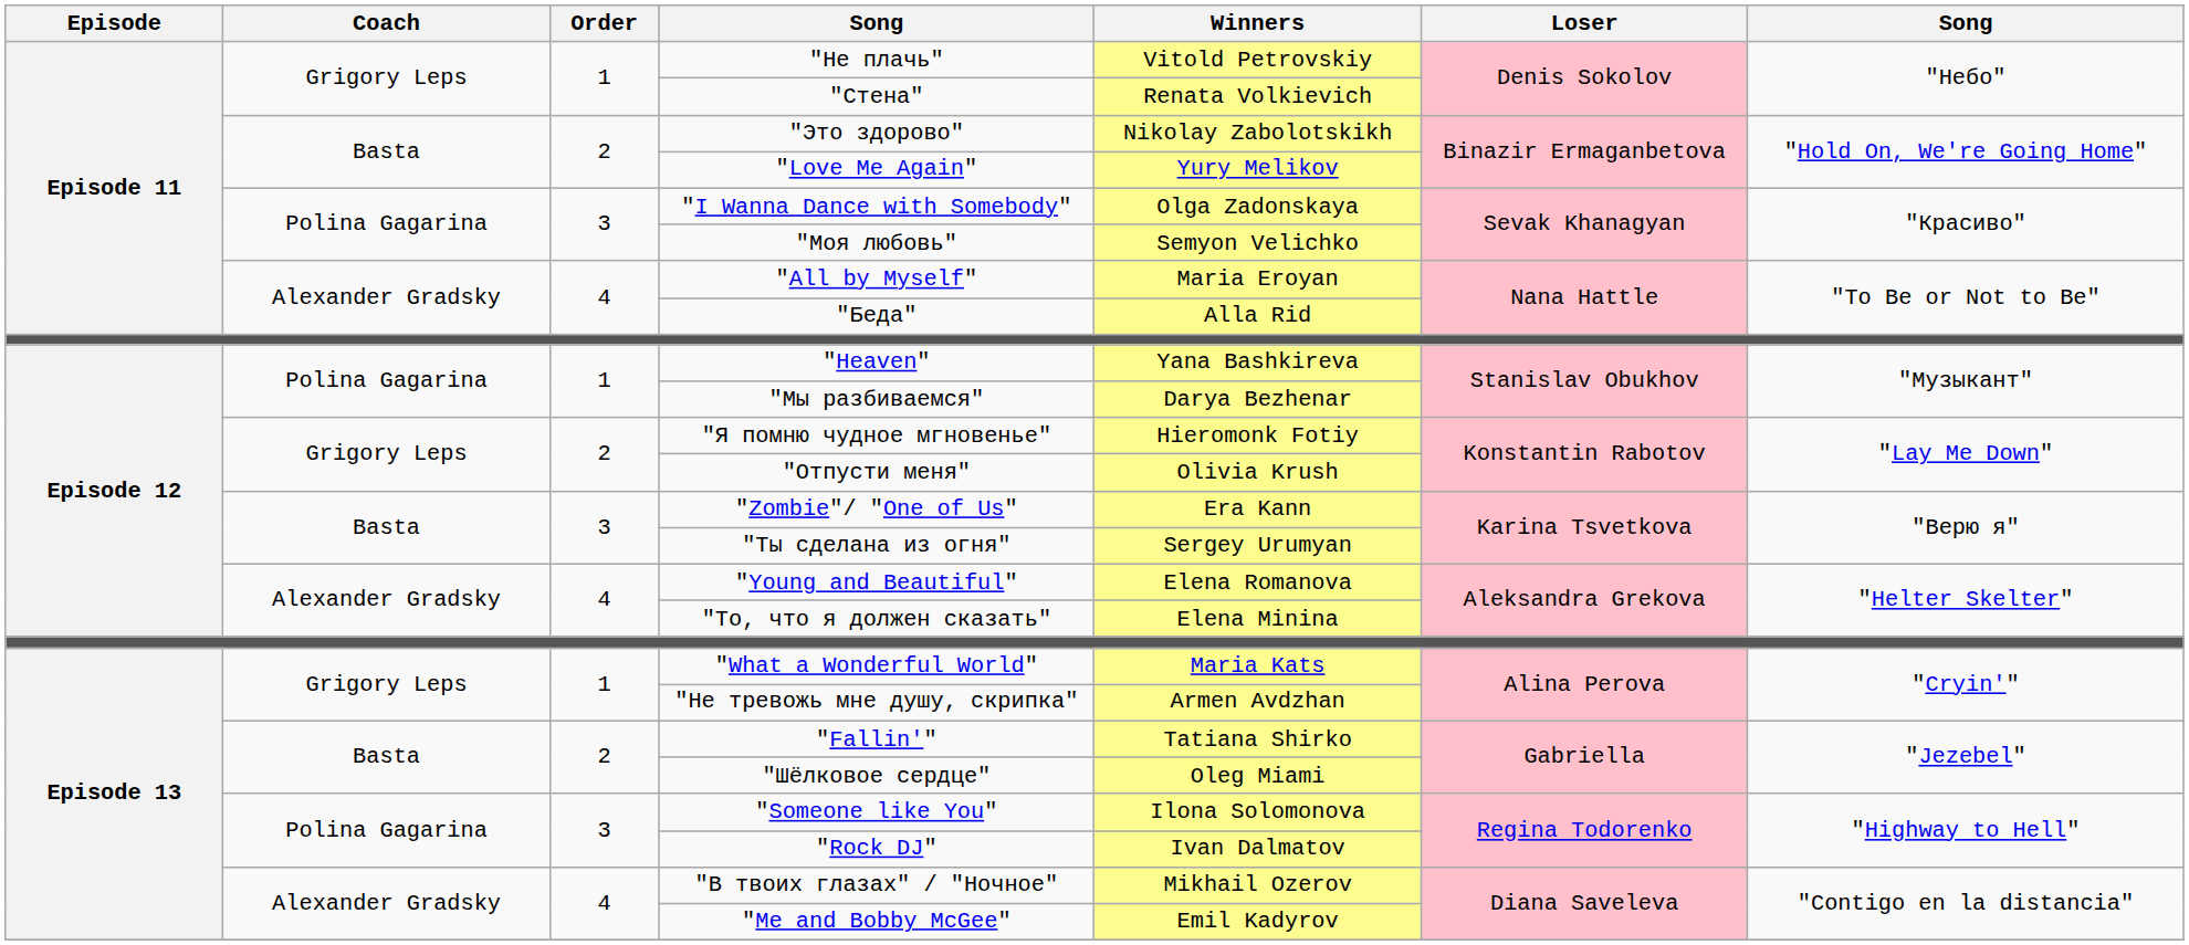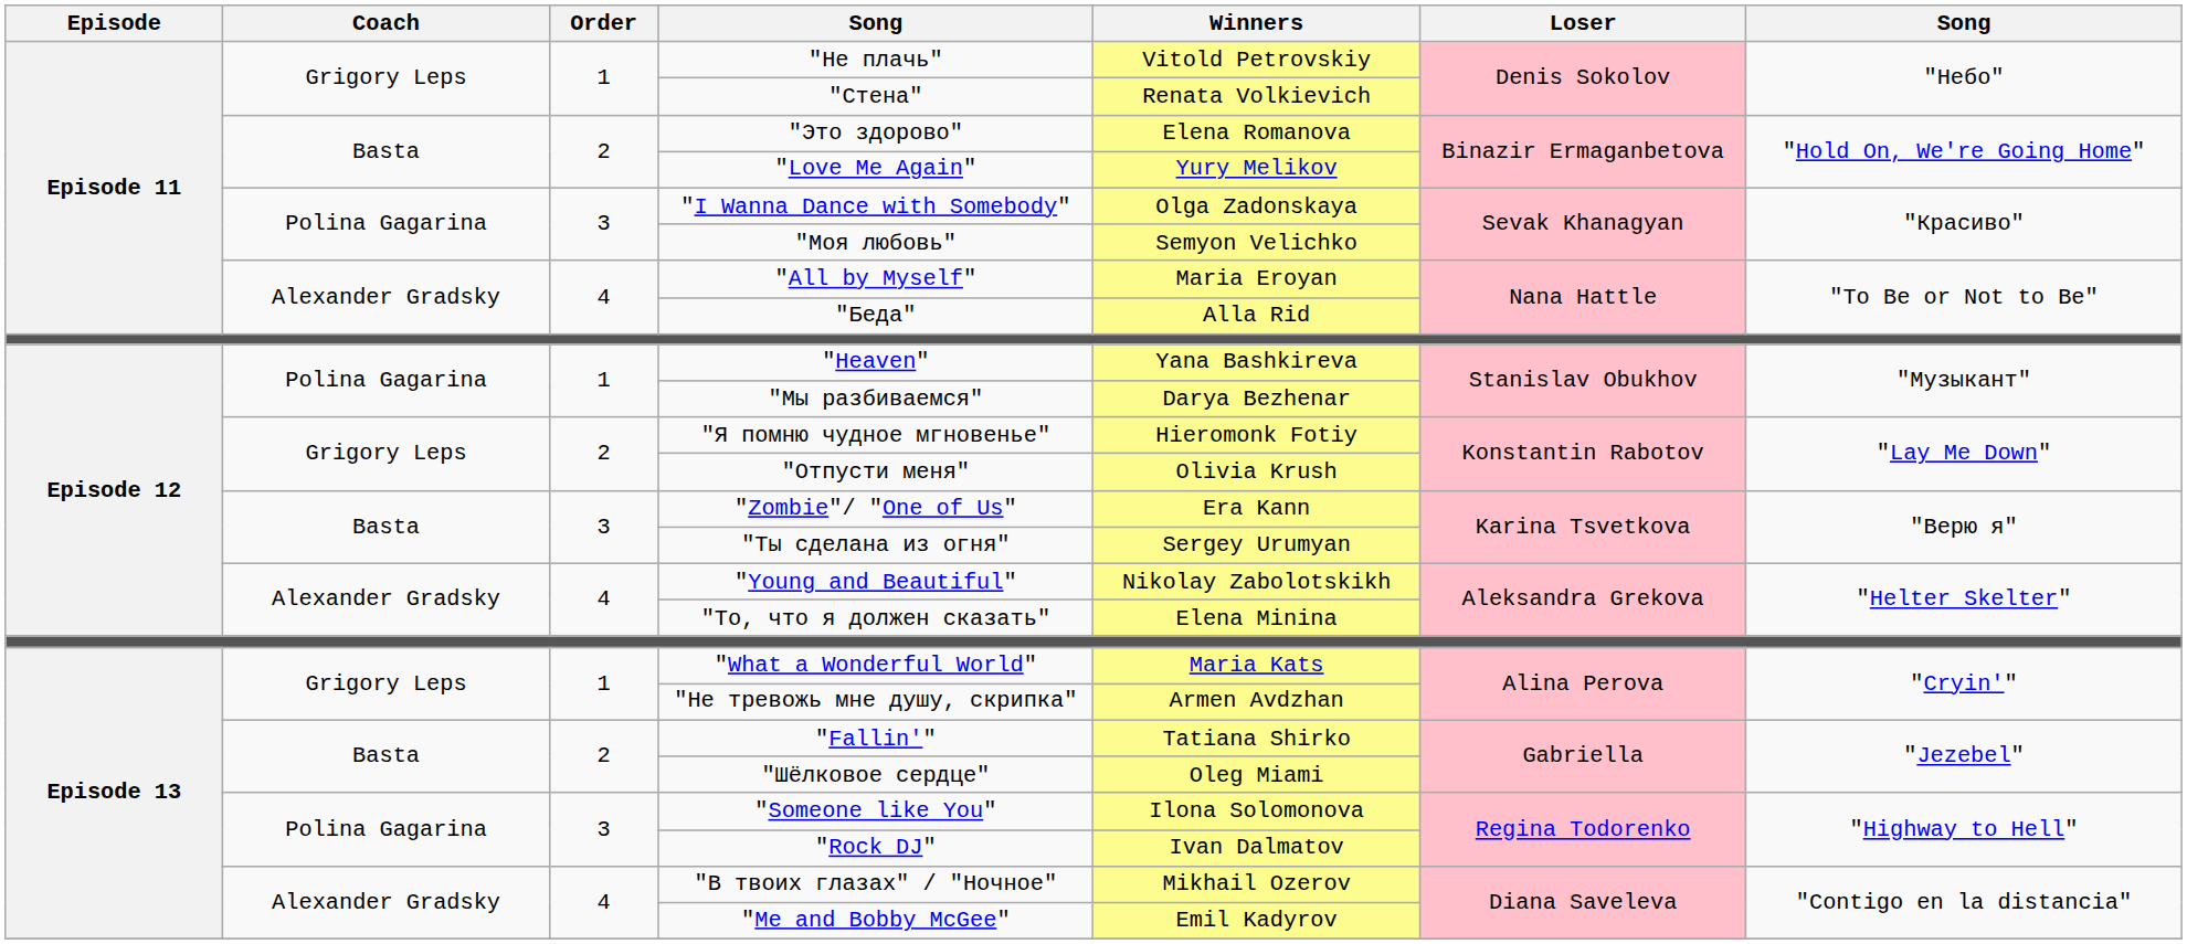"Это здорово" | Winners: Nikolay Zabolotskikh -> Elena Romanova
"Young and Beautiful" | Winners: Elena Romanova -> Nikolay Zabolotskikh
